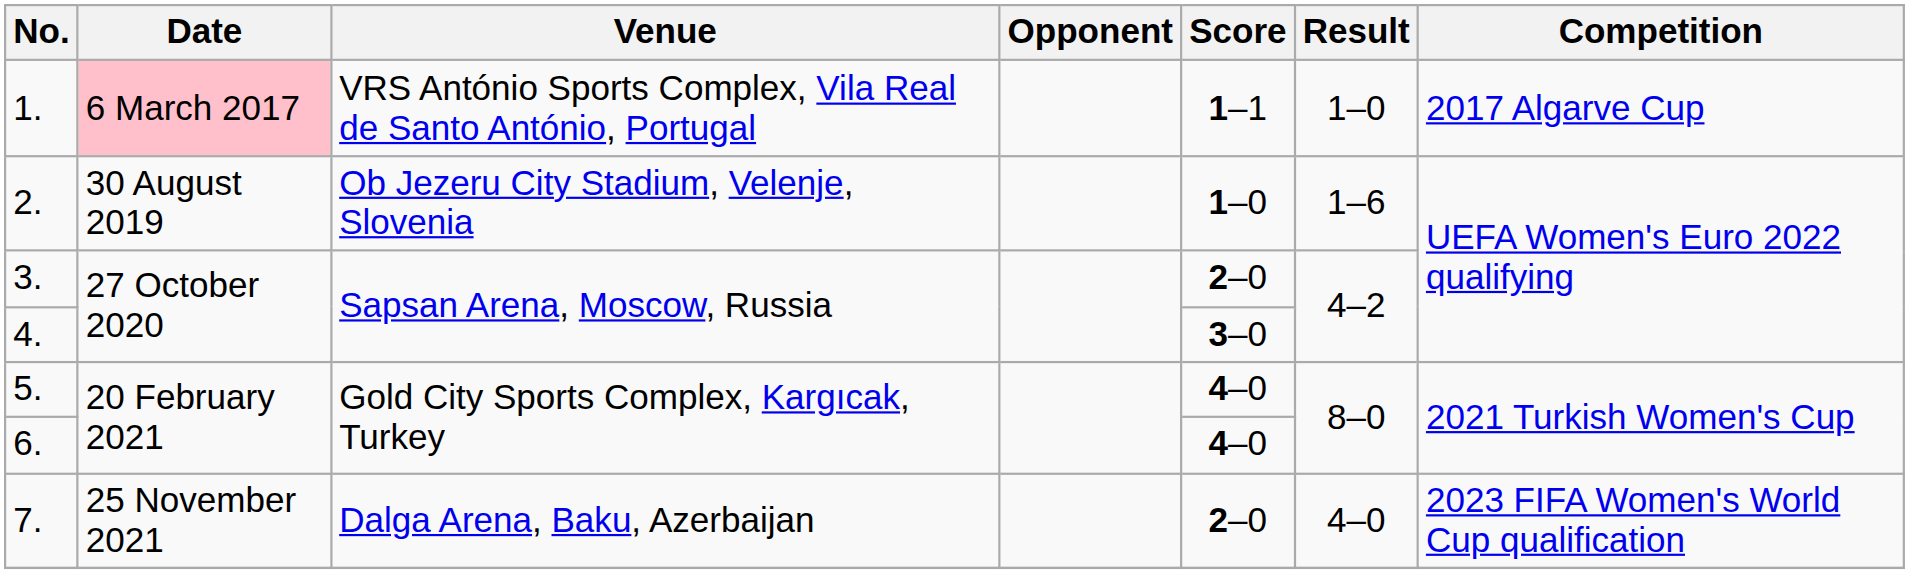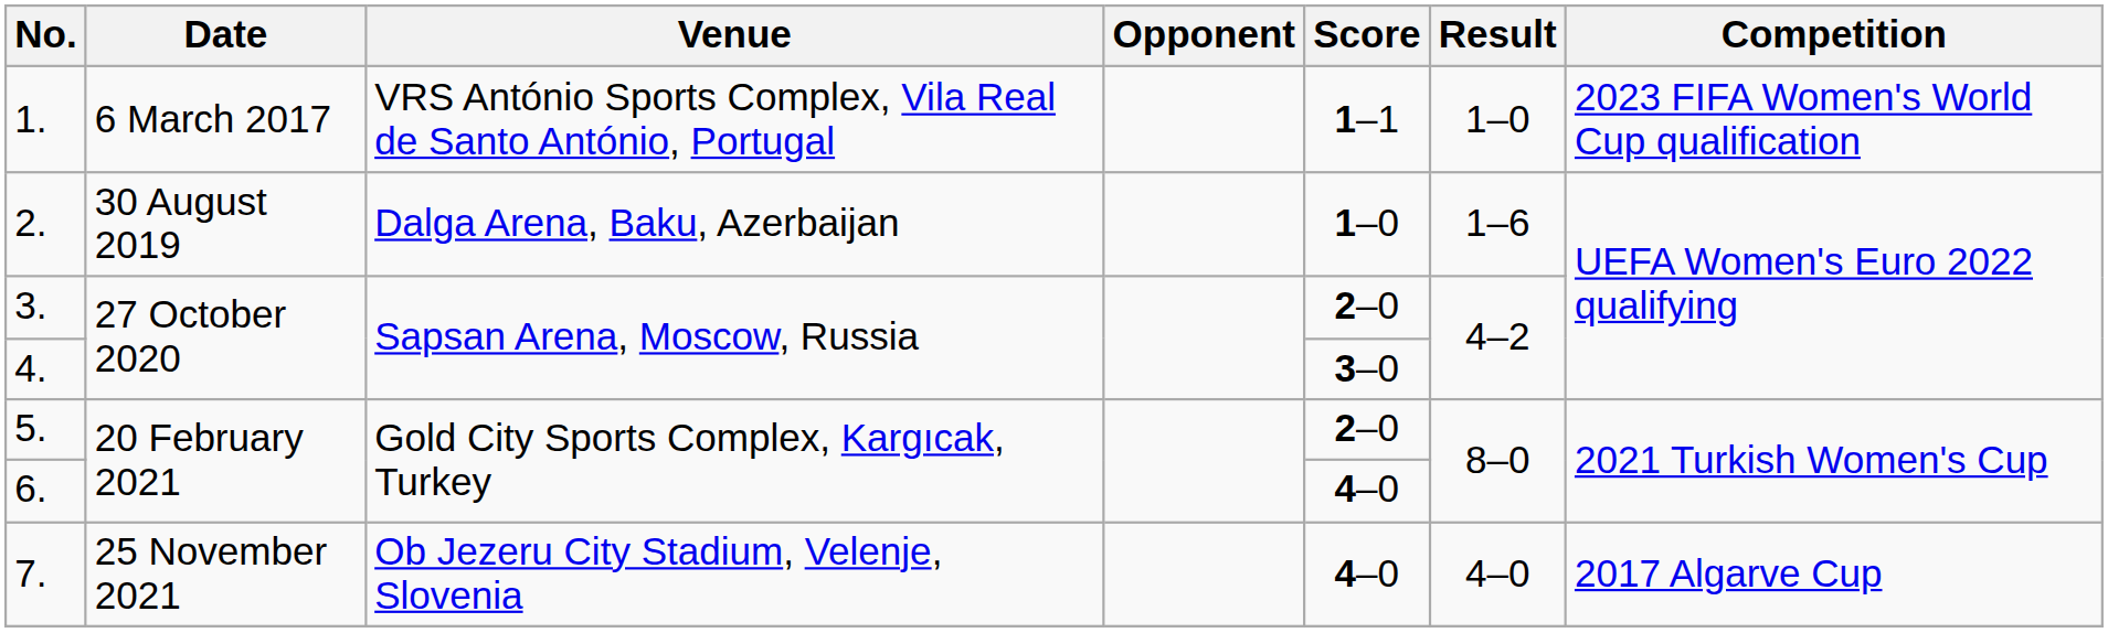1. | Date: pink background -> no background
1. | Competition: 2017 Algarve Cup -> 2023 FIFA Women's World Cup qualification
2. | Venue: Ob Jezeru City Stadium, Velenje, Slovenia -> Dalga Arena, Baku, Azerbaijan
5. | Score: 4–0 -> 2–0
7. | Venue: Dalga Arena, Baku, Azerbaijan -> Ob Jezeru City Stadium, Velenje, Slovenia
7. | Score: 2–0 -> 4–0
7. | Competition: 2023 FIFA Women's World Cup qualification -> 2017 Algarve Cup
